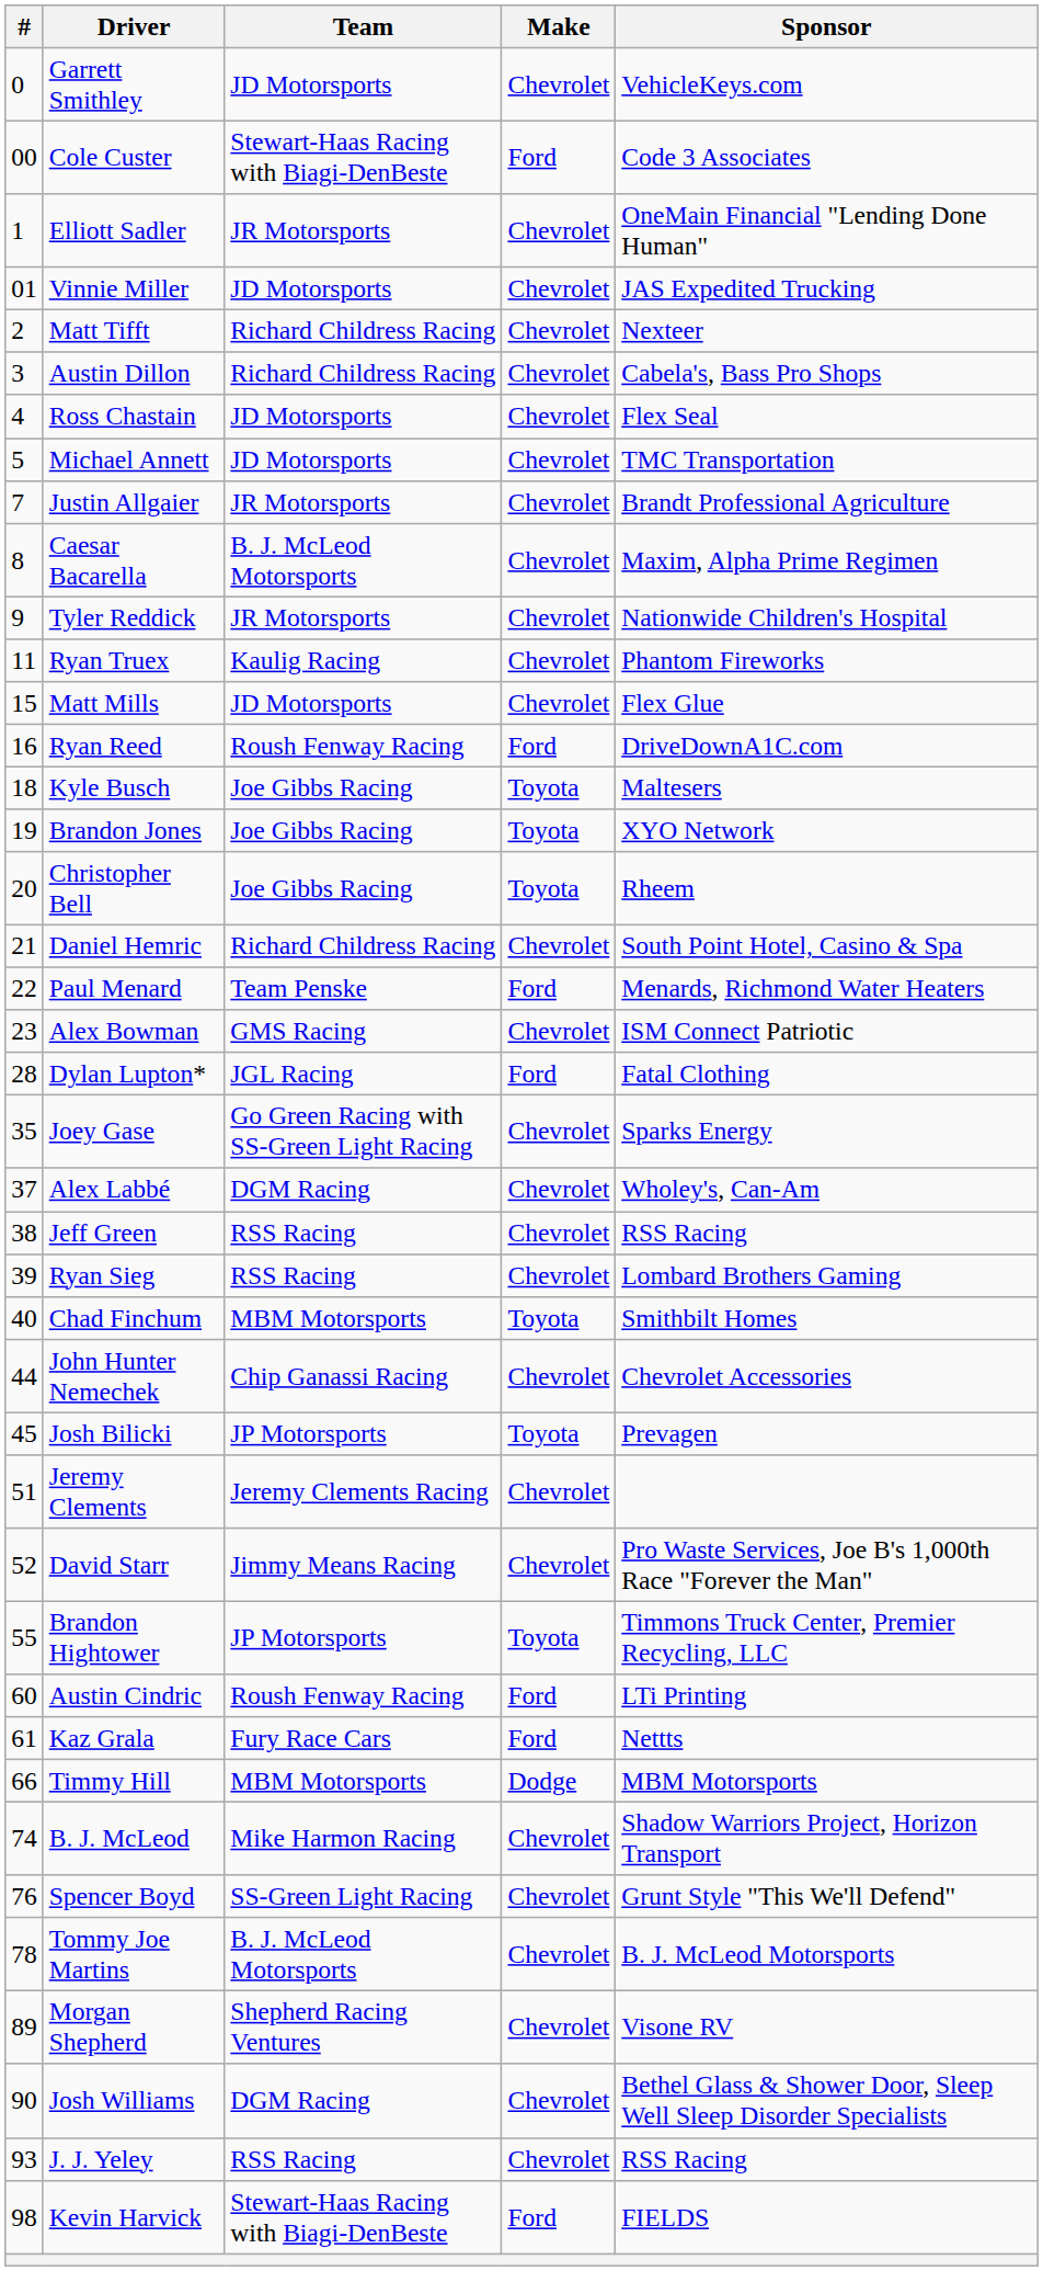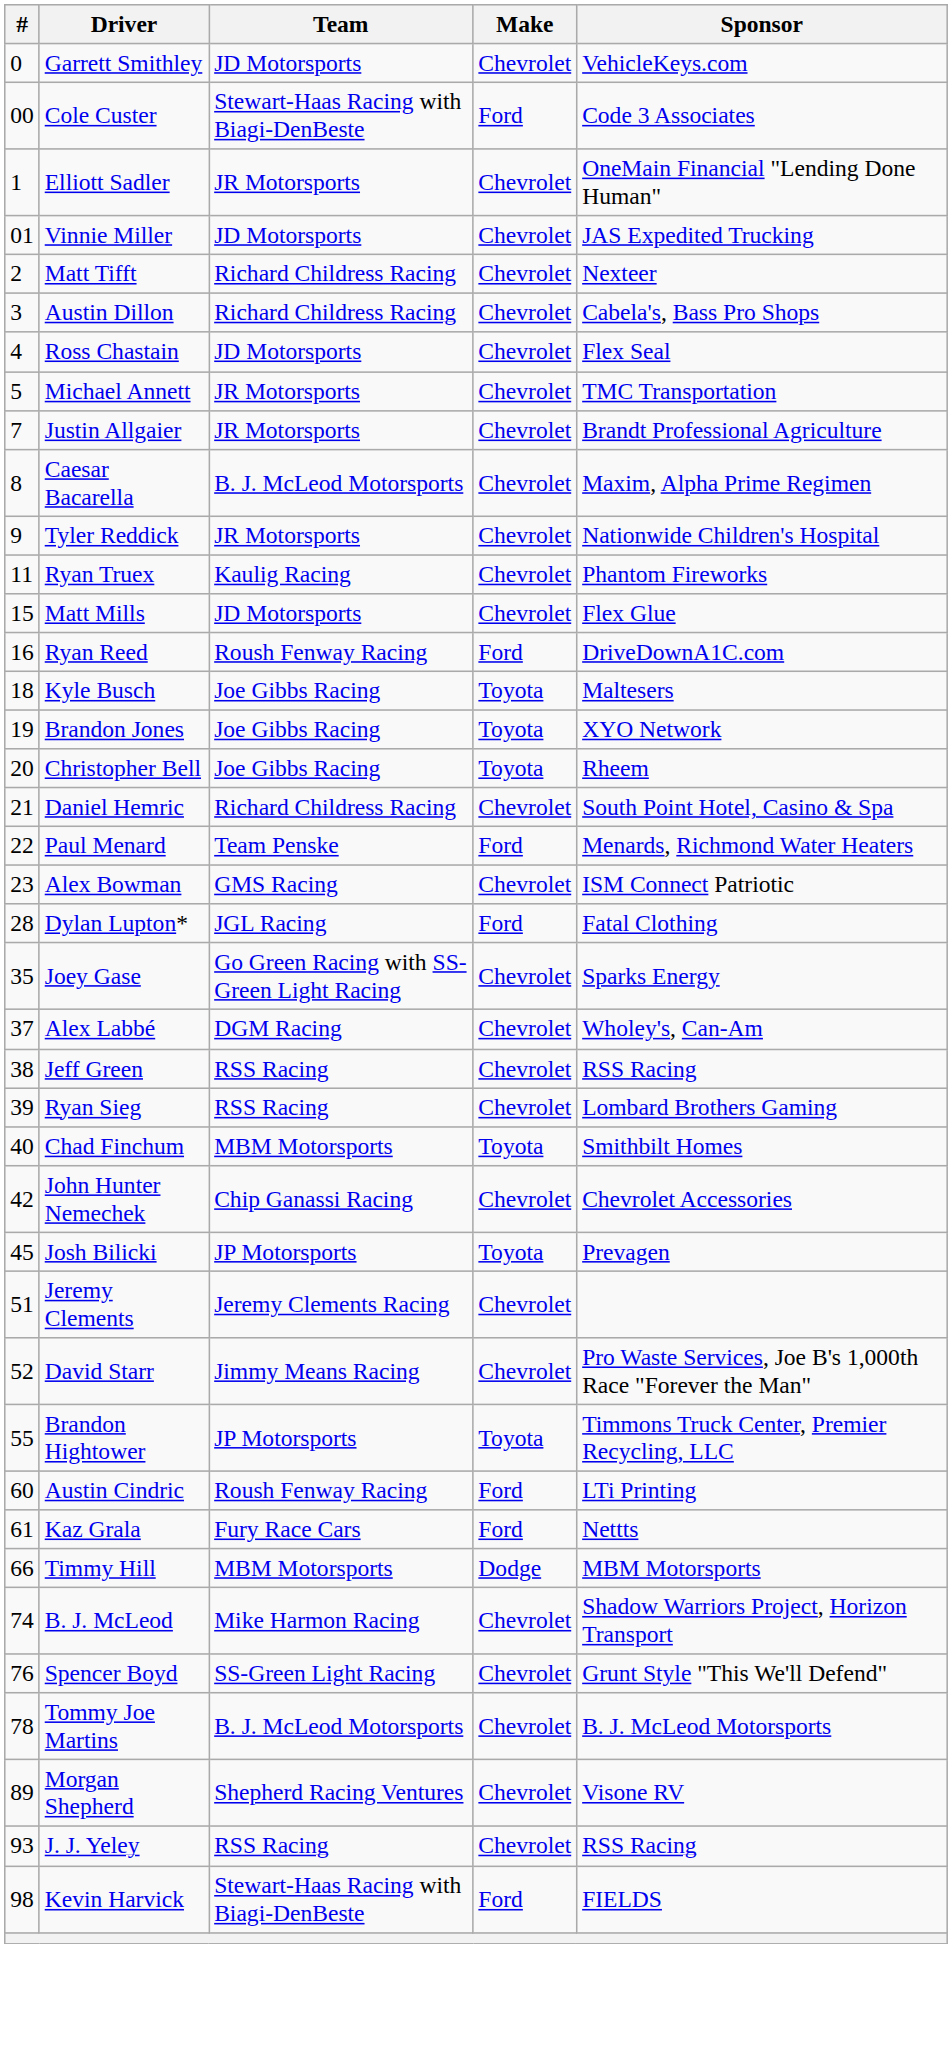Michael Annett | Team: JD Motorsports -> JR Motorsports
John Hunter Nemechek | #: 44 -> 42
- row: 90 | Josh Williams | DGM Racing | Chevrolet | Bethel Glass & Shower Door, Sleep Well Sleep Disorder Specialists
